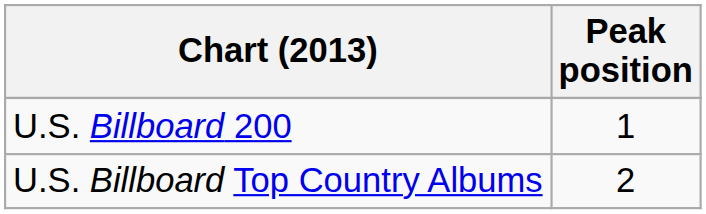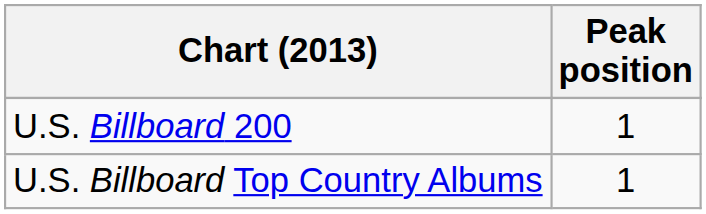U.S. Billboard Top Country Albums | Peak position: 2 -> 1
